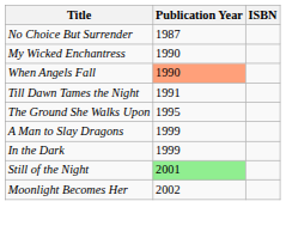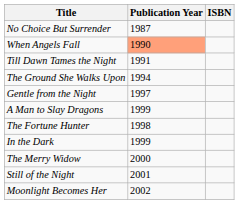- row: My Wicked Enchantress | 1990
The Ground She Walks Upon | Publication Year: 1995 -> 1994
+ row: Gentle from the Night | 1997
+ row: The Fortune Hunter | 1998
+ row: The Merry Widow | 2000
Still of the Night | Publication Year: lightgreen background -> no background
